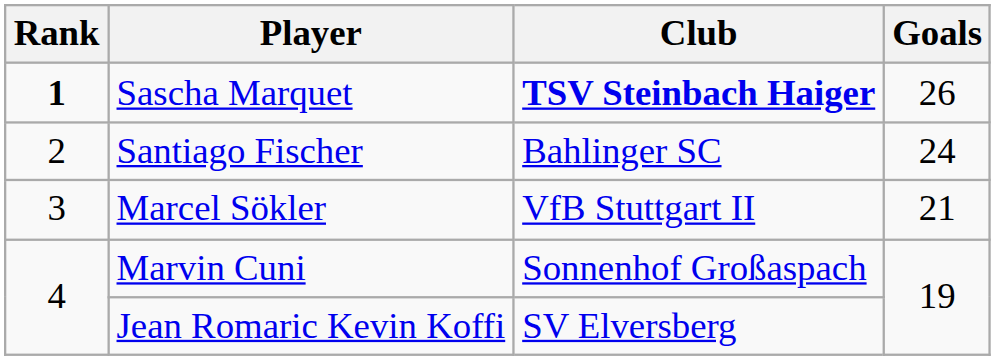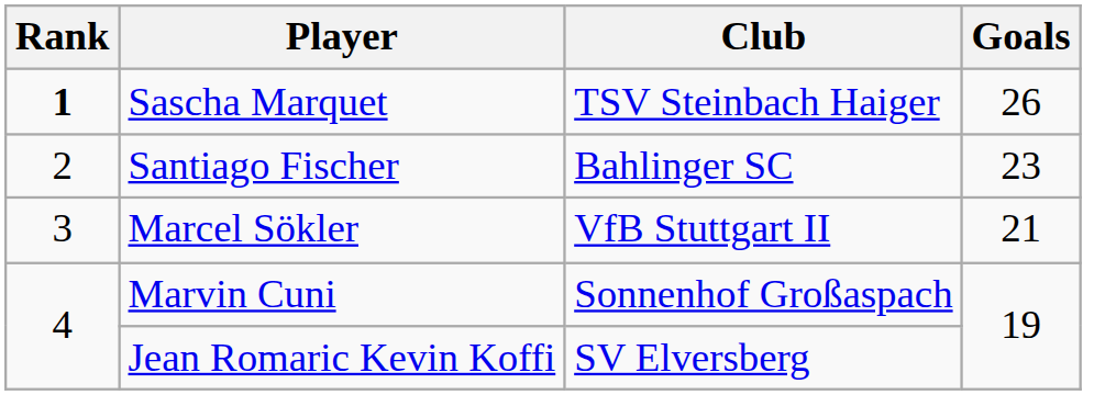Sascha Marquet | Club: bold -> normal
Santiago Fischer | Goals: 24 -> 23
